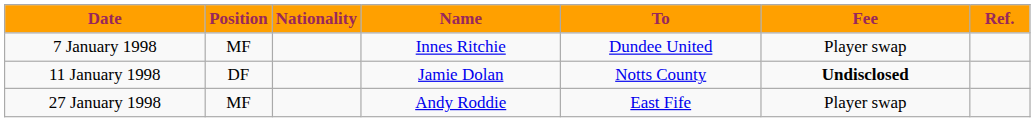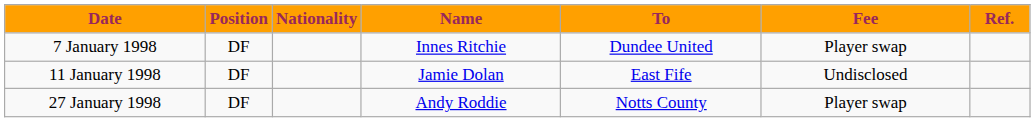7 January 1998 | Position: MF -> DF
11 January 1998 | To: Notts County -> East Fife
11 January 1998 | Fee: bold -> normal
27 January 1998 | Position: MF -> DF
27 January 1998 | To: East Fife -> Notts County
